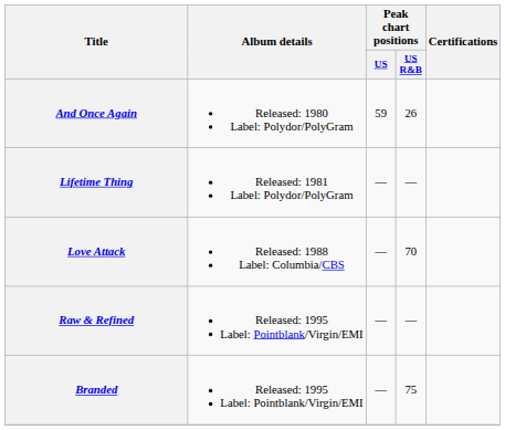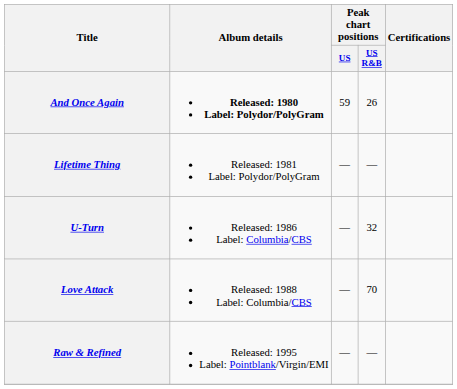And Once Again | Album details: normal -> bold
+ row: U-Turn | Released: 1986 Label: Columbia/CBS | — | 32
- row: Branded | Released: 1995 Label: Pointblank/Virgin/EMI | — | 75
